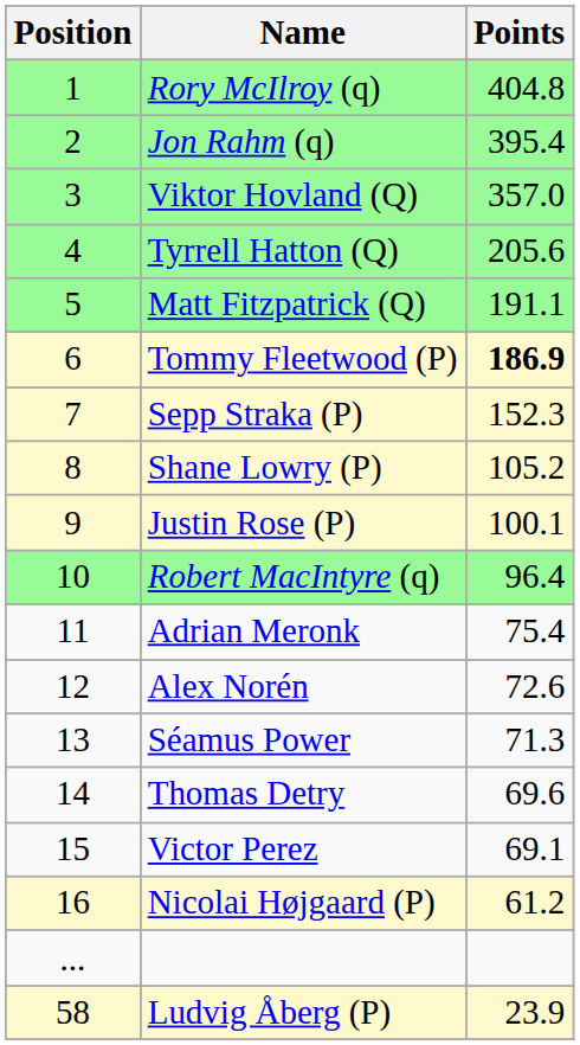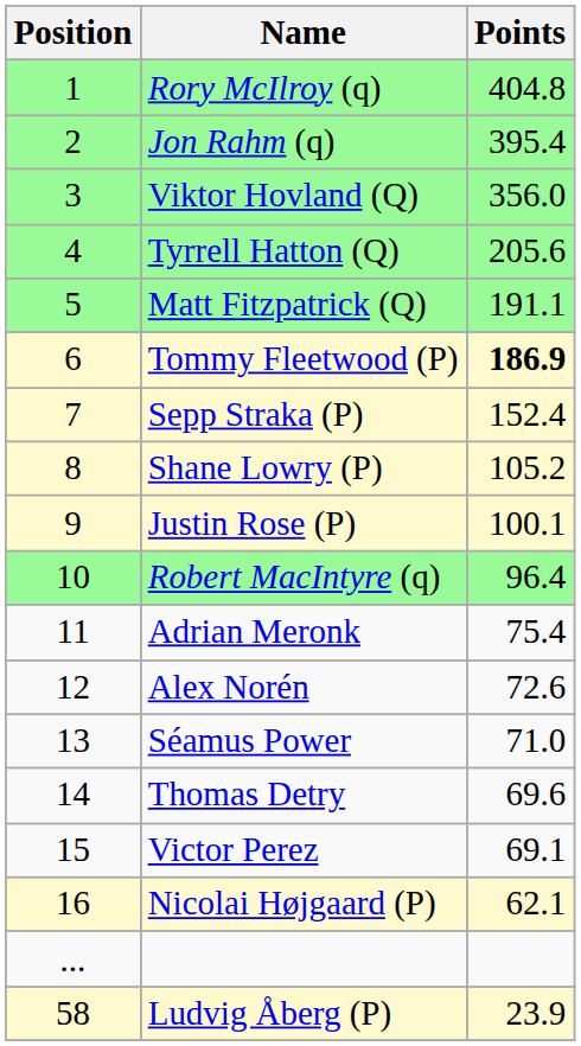Viktor Hovland (Q) | Points: 357.0 -> 356.0
Sepp Straka (P) | Points: 152.3 -> 152.4
Séamus Power | Points: 71.3 -> 71.0
Nicolai Højgaard (P) | Points: 61.2 -> 62.1
